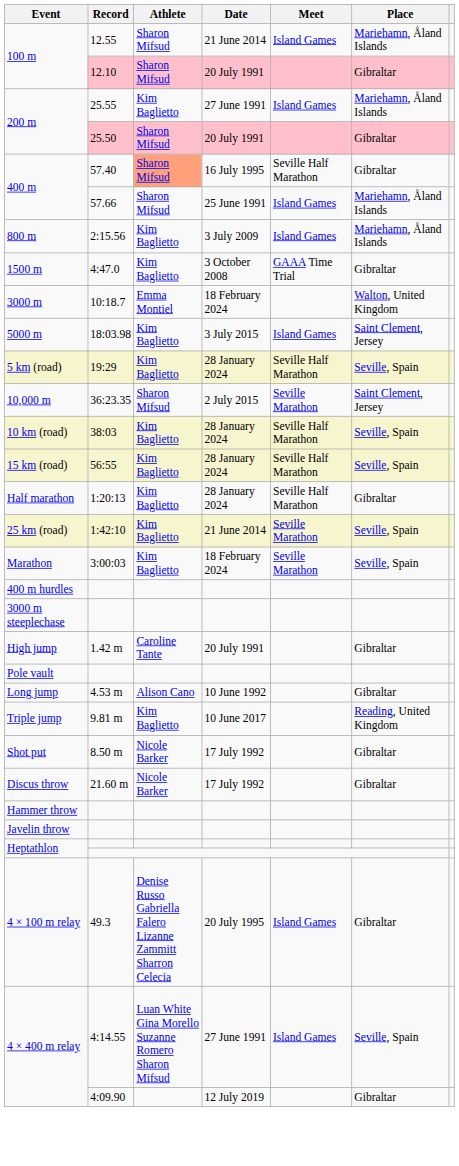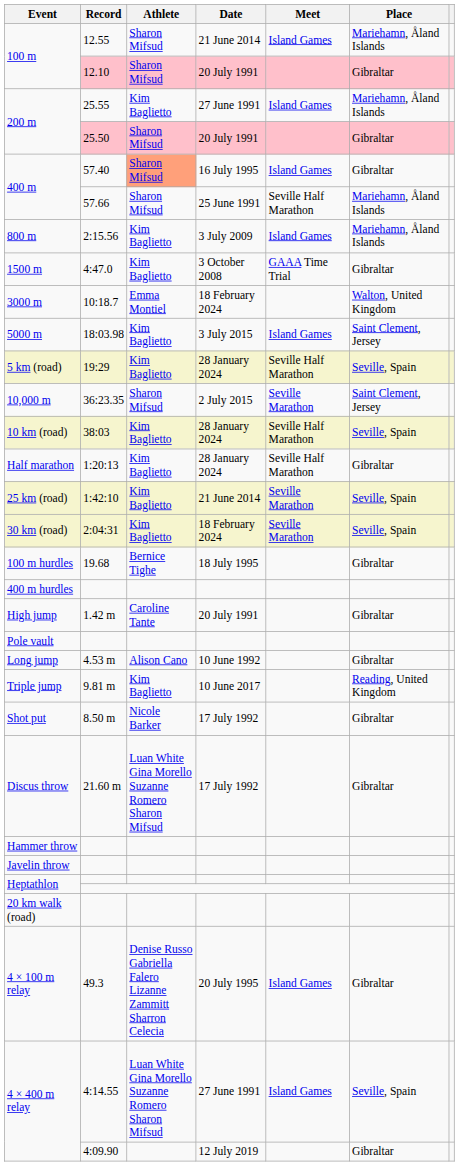400 m / 57.40 | Meet: Seville Half Marathon -> Island Games
400 m / 57.66 | Meet: Island Games -> Seville Half Marathon
- row: 15 km (road) | 56:55 | Kim Baglietto | 28 January 2024 | Seville Half Marathon | Seville, Spain
+ row: 30 km (road) | 2:04:31 | Kim Baglietto | 18 February 2024 | Seville Marathon | Seville, Spain
- row: Marathon | 3:00:03 | Kim Baglietto | 18 February 2024 | Seville Marathon | Seville, Spain
+ row: 100 m hurdles | 19.68 | Bernice Tighe | 18 July 1995 | Gibraltar
- row: 3000 m steeplechase
Discus throw | Athlete: Nicole Barker -> Luan White Gina Morello Suzanne Romero Sharon Mifsud
+ row: 20 km walk (road)
